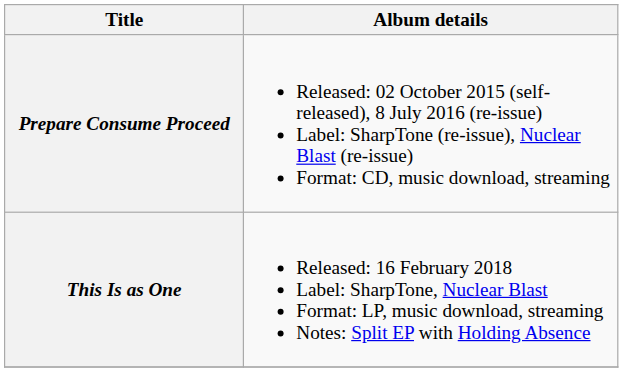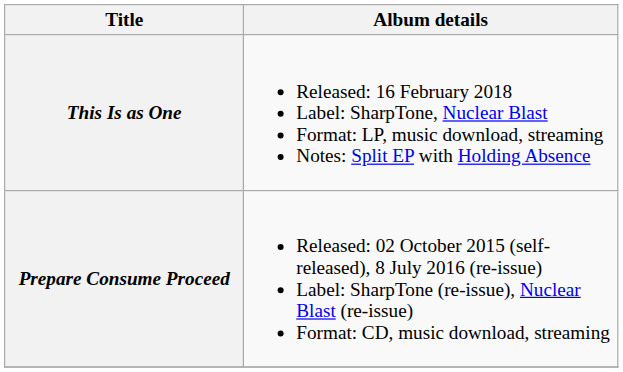rows swapped: Prepare Consume Proceed <-> This Is as One
